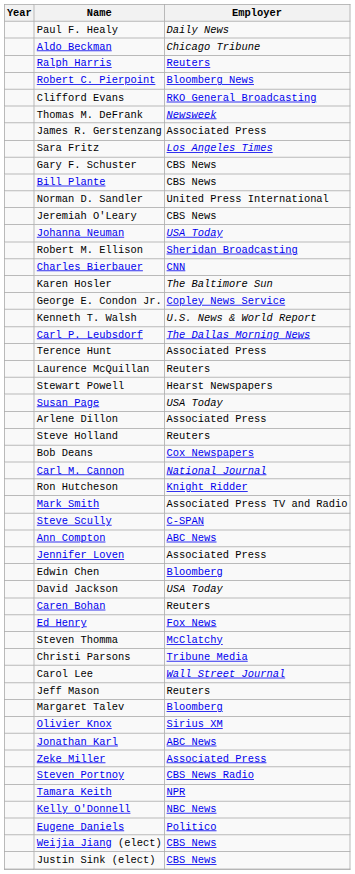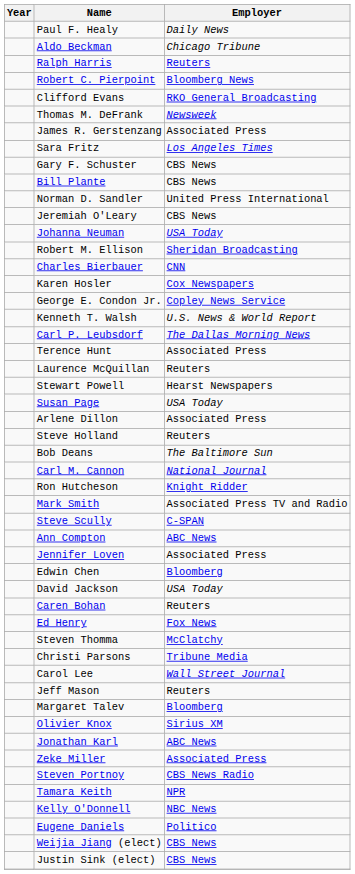Karen Hosler | Employer: The Baltimore Sun -> Cox Newspapers
Bob Deans | Employer: Cox Newspapers -> The Baltimore Sun
